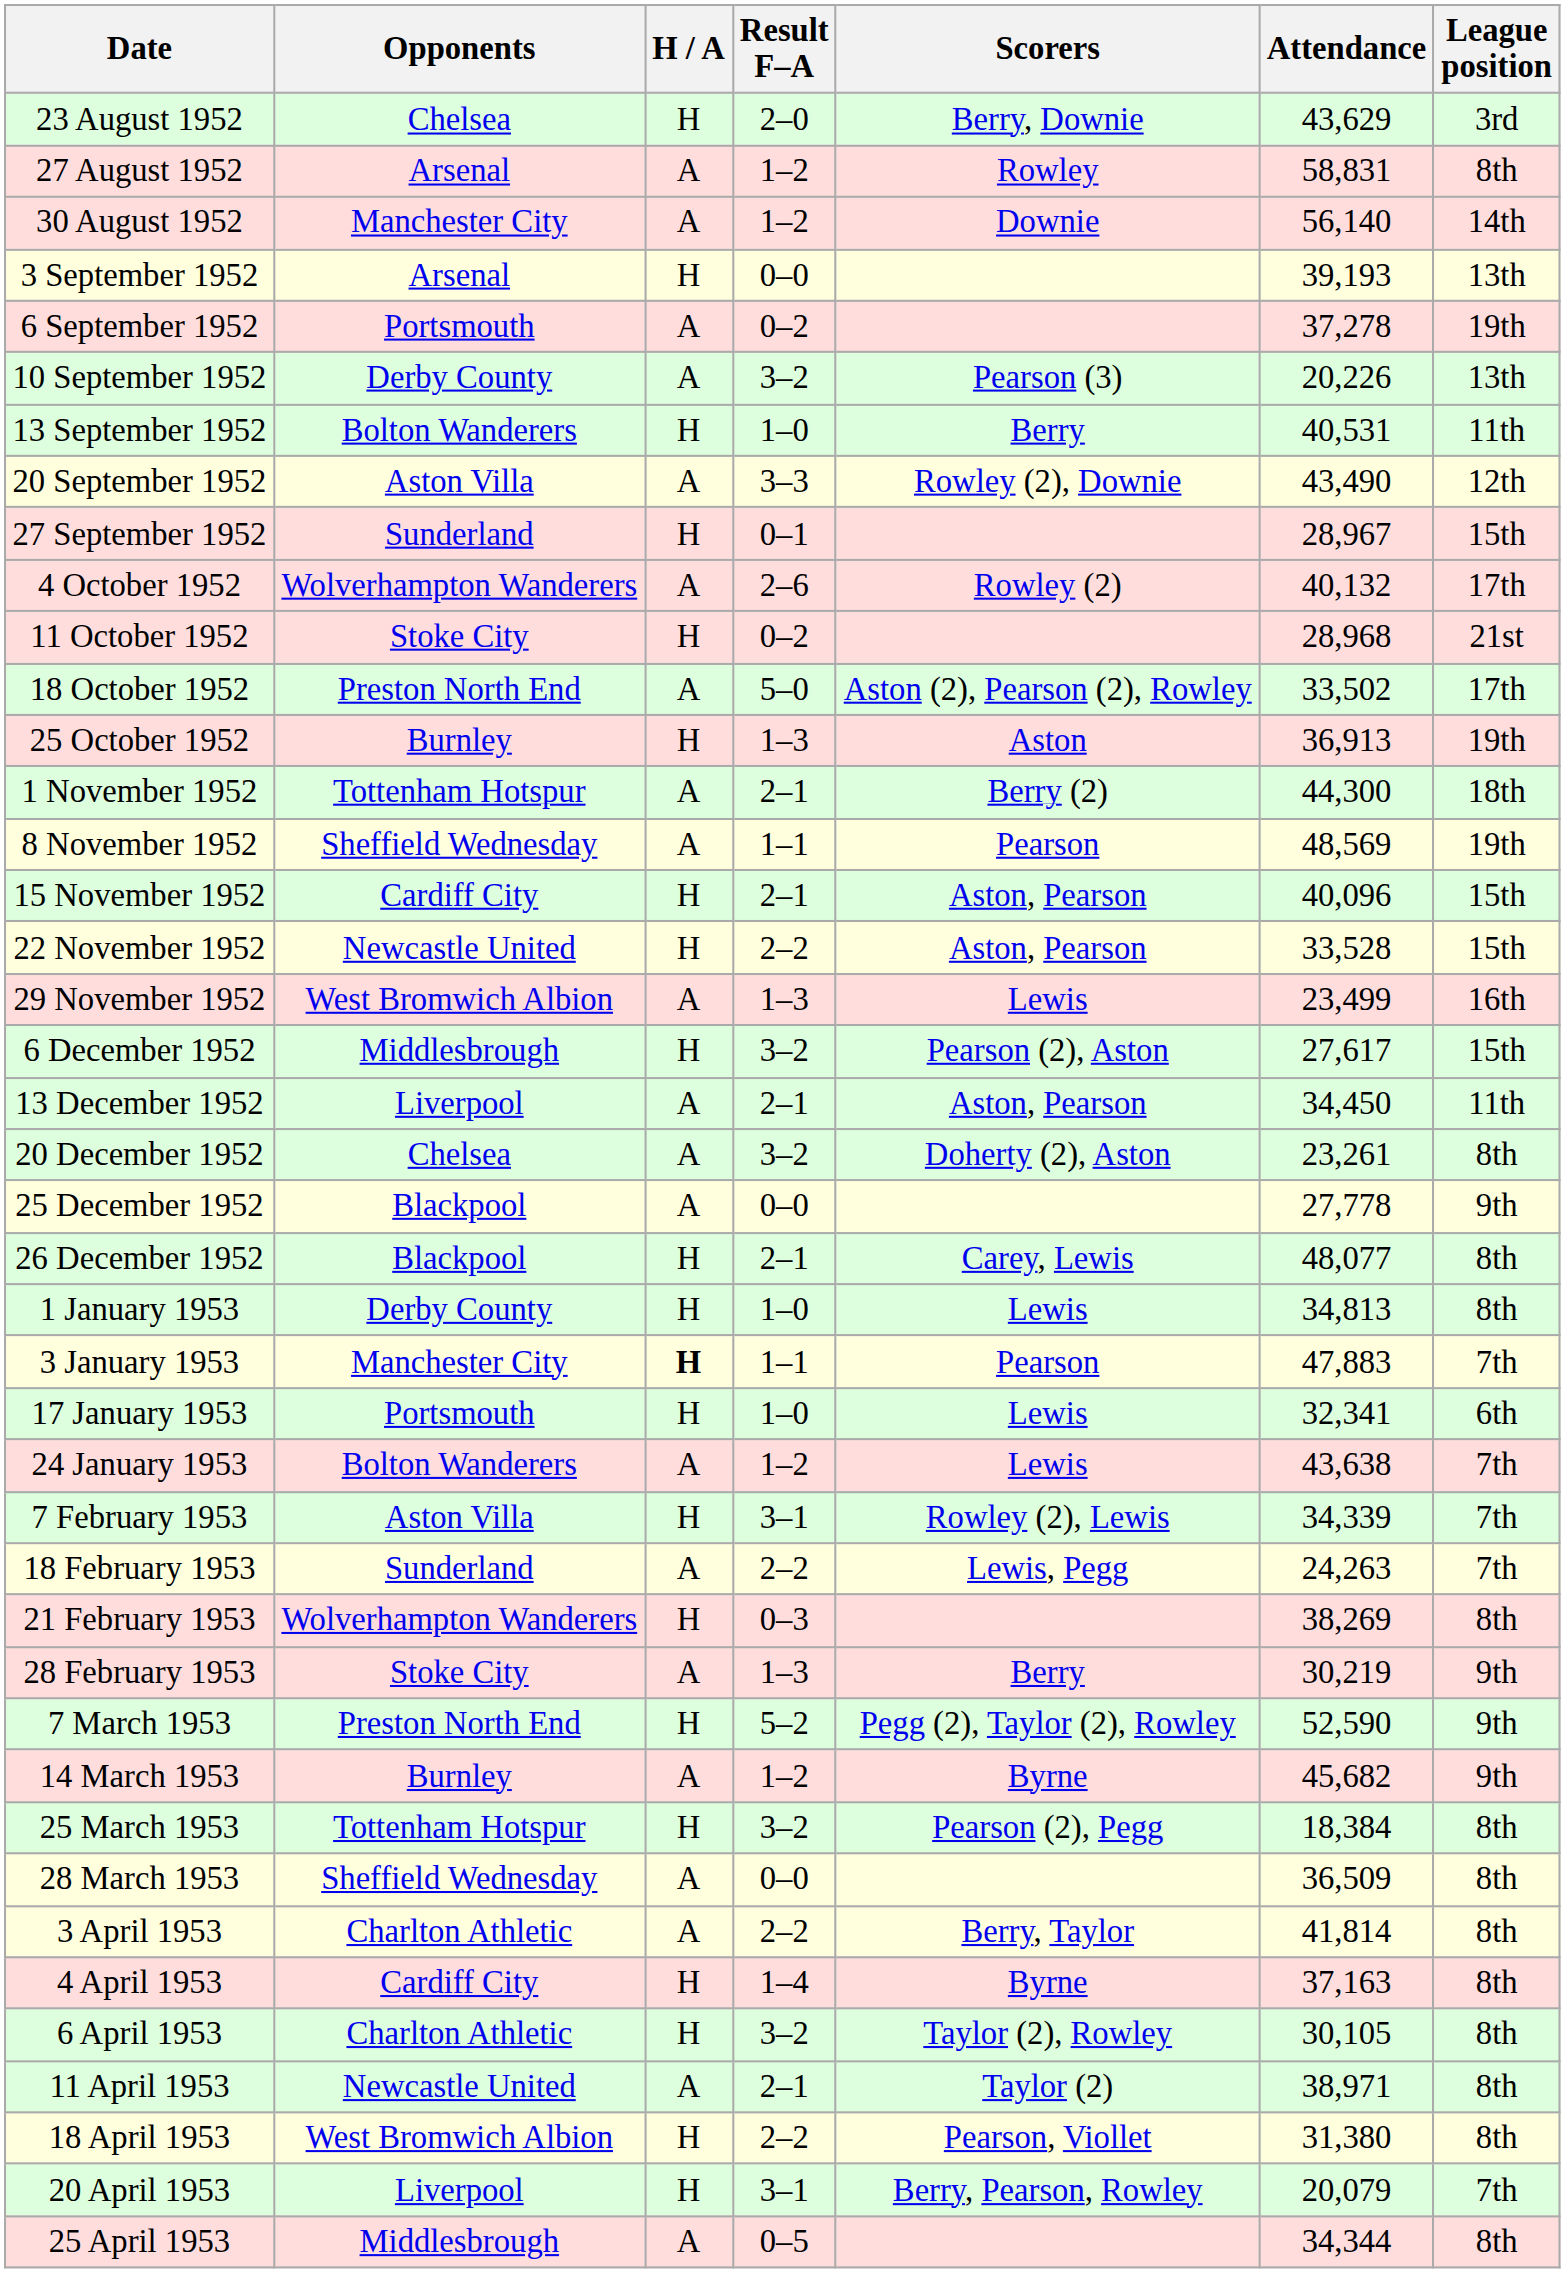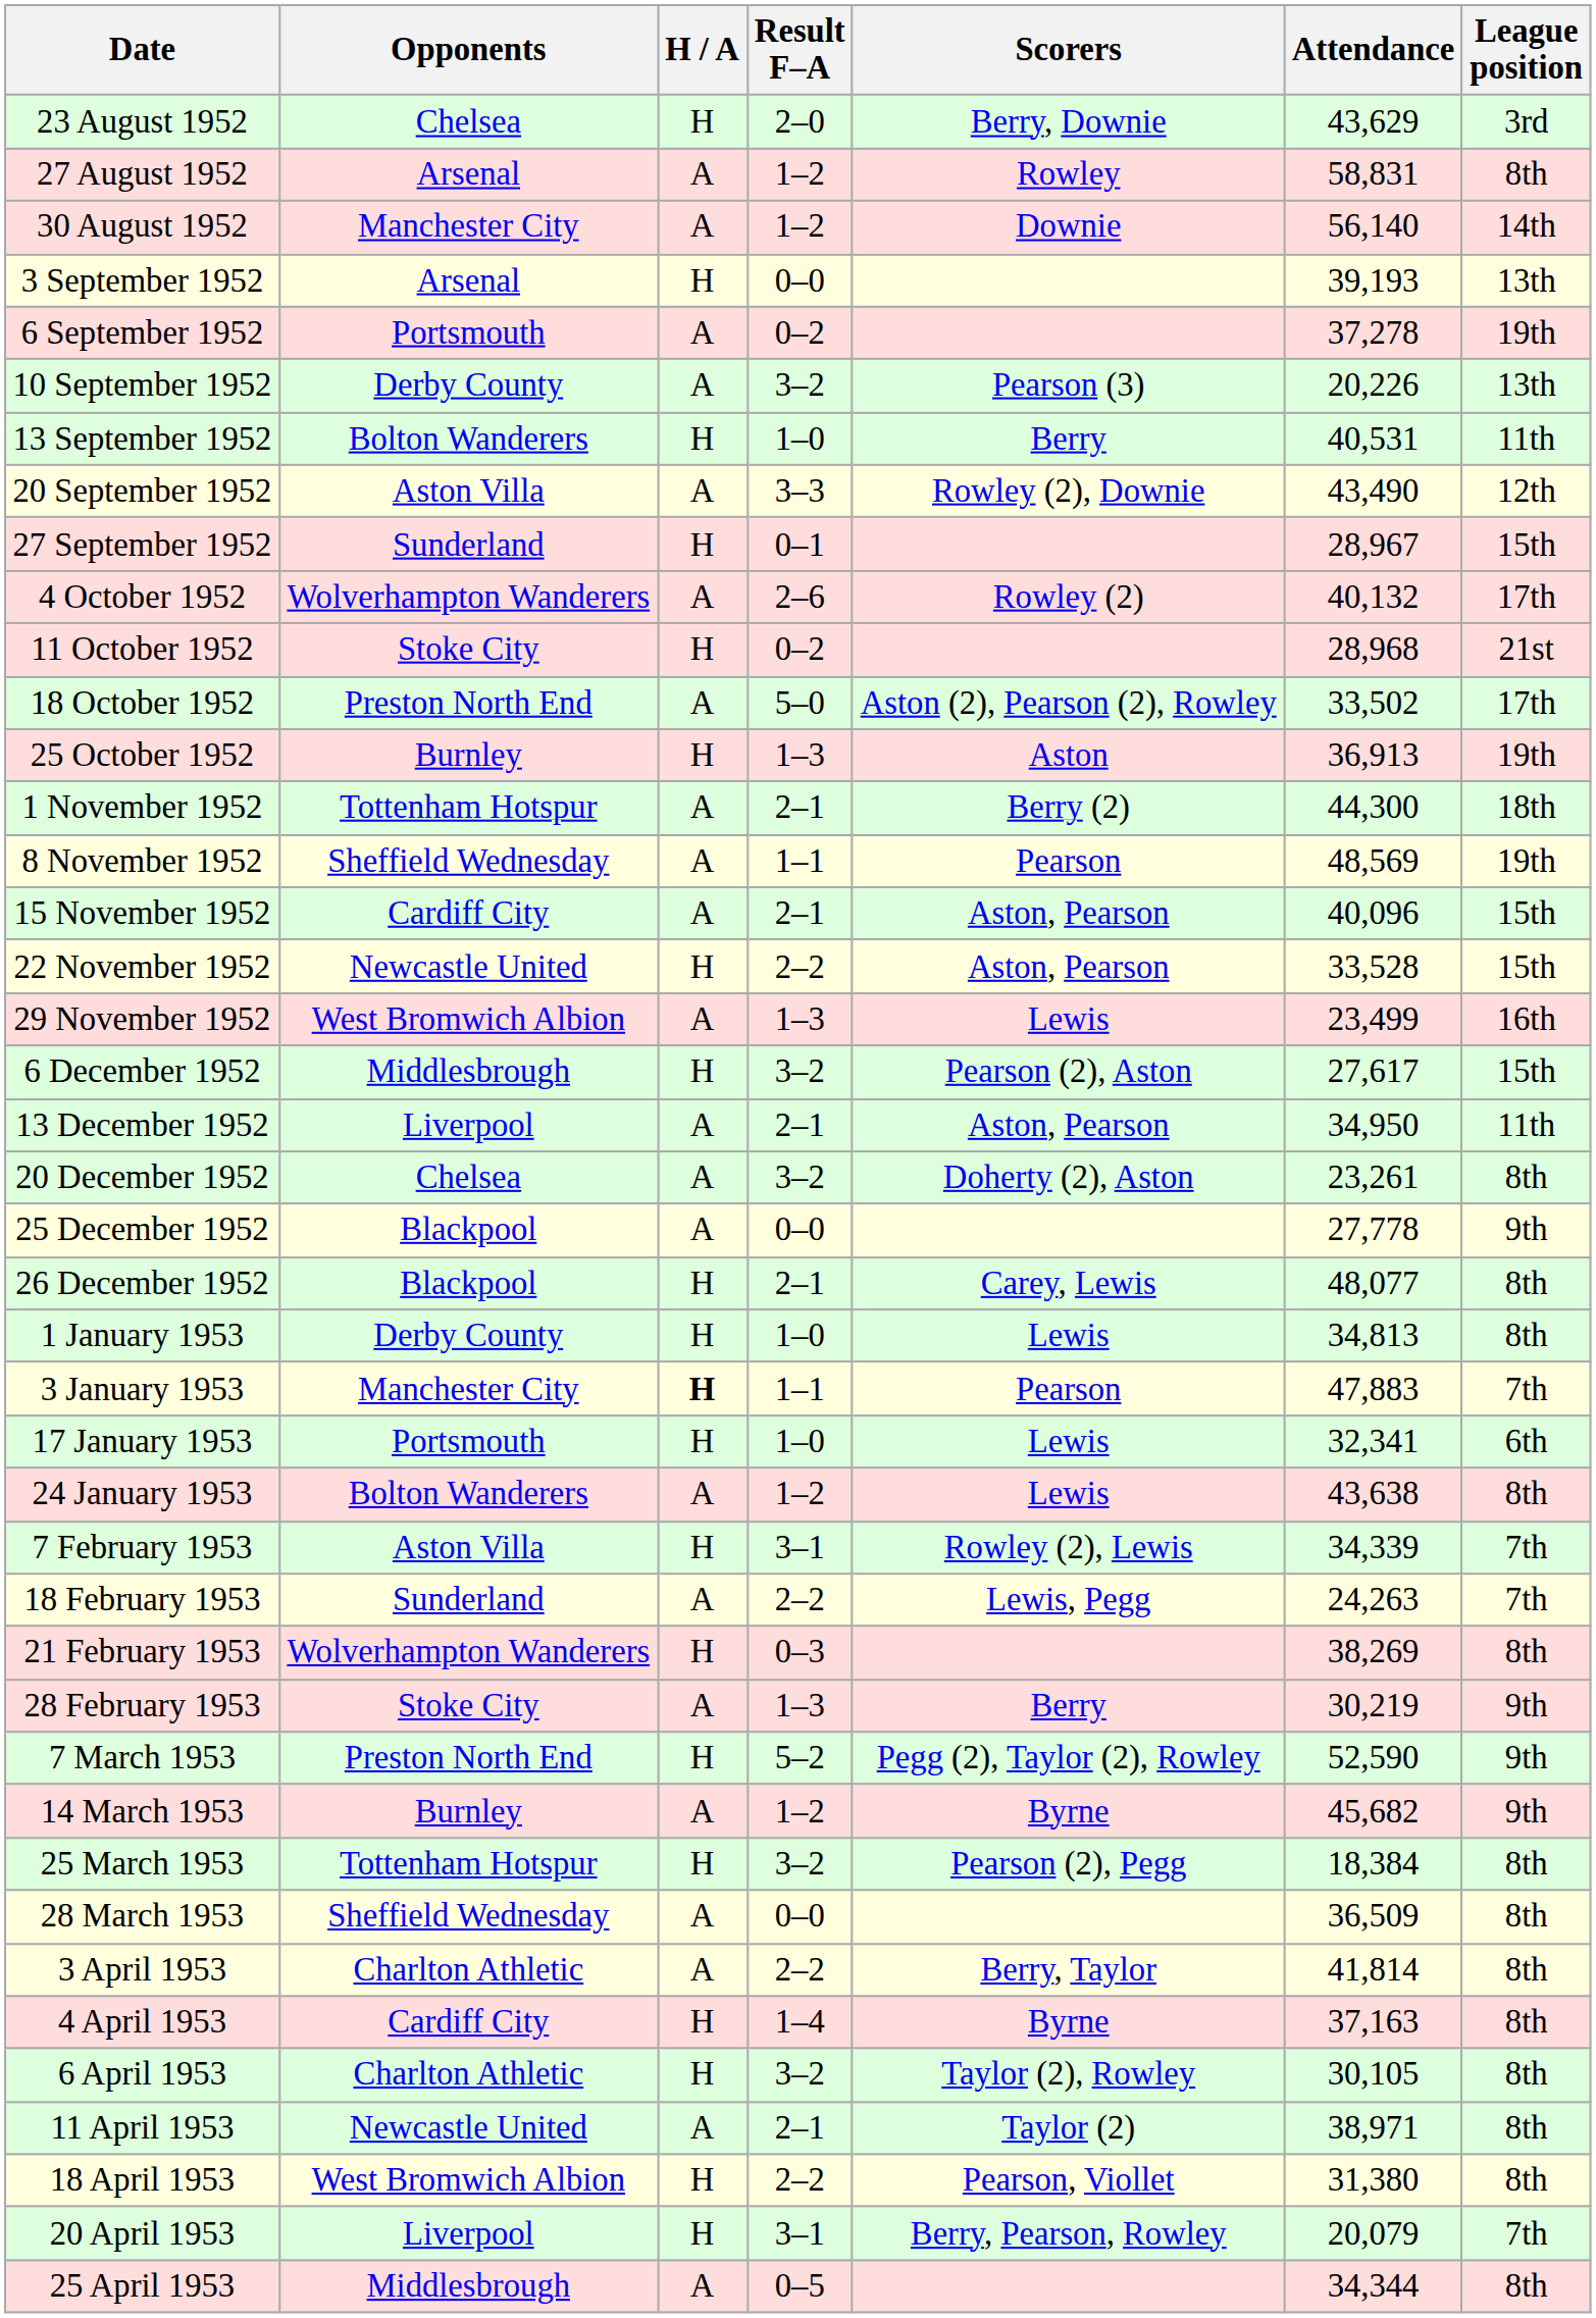15 November 1952 | H / A: H -> A
13 December 1952 | Attendance: 34,450 -> 34,950
24 January 1953 | League position: 7th -> 8th
